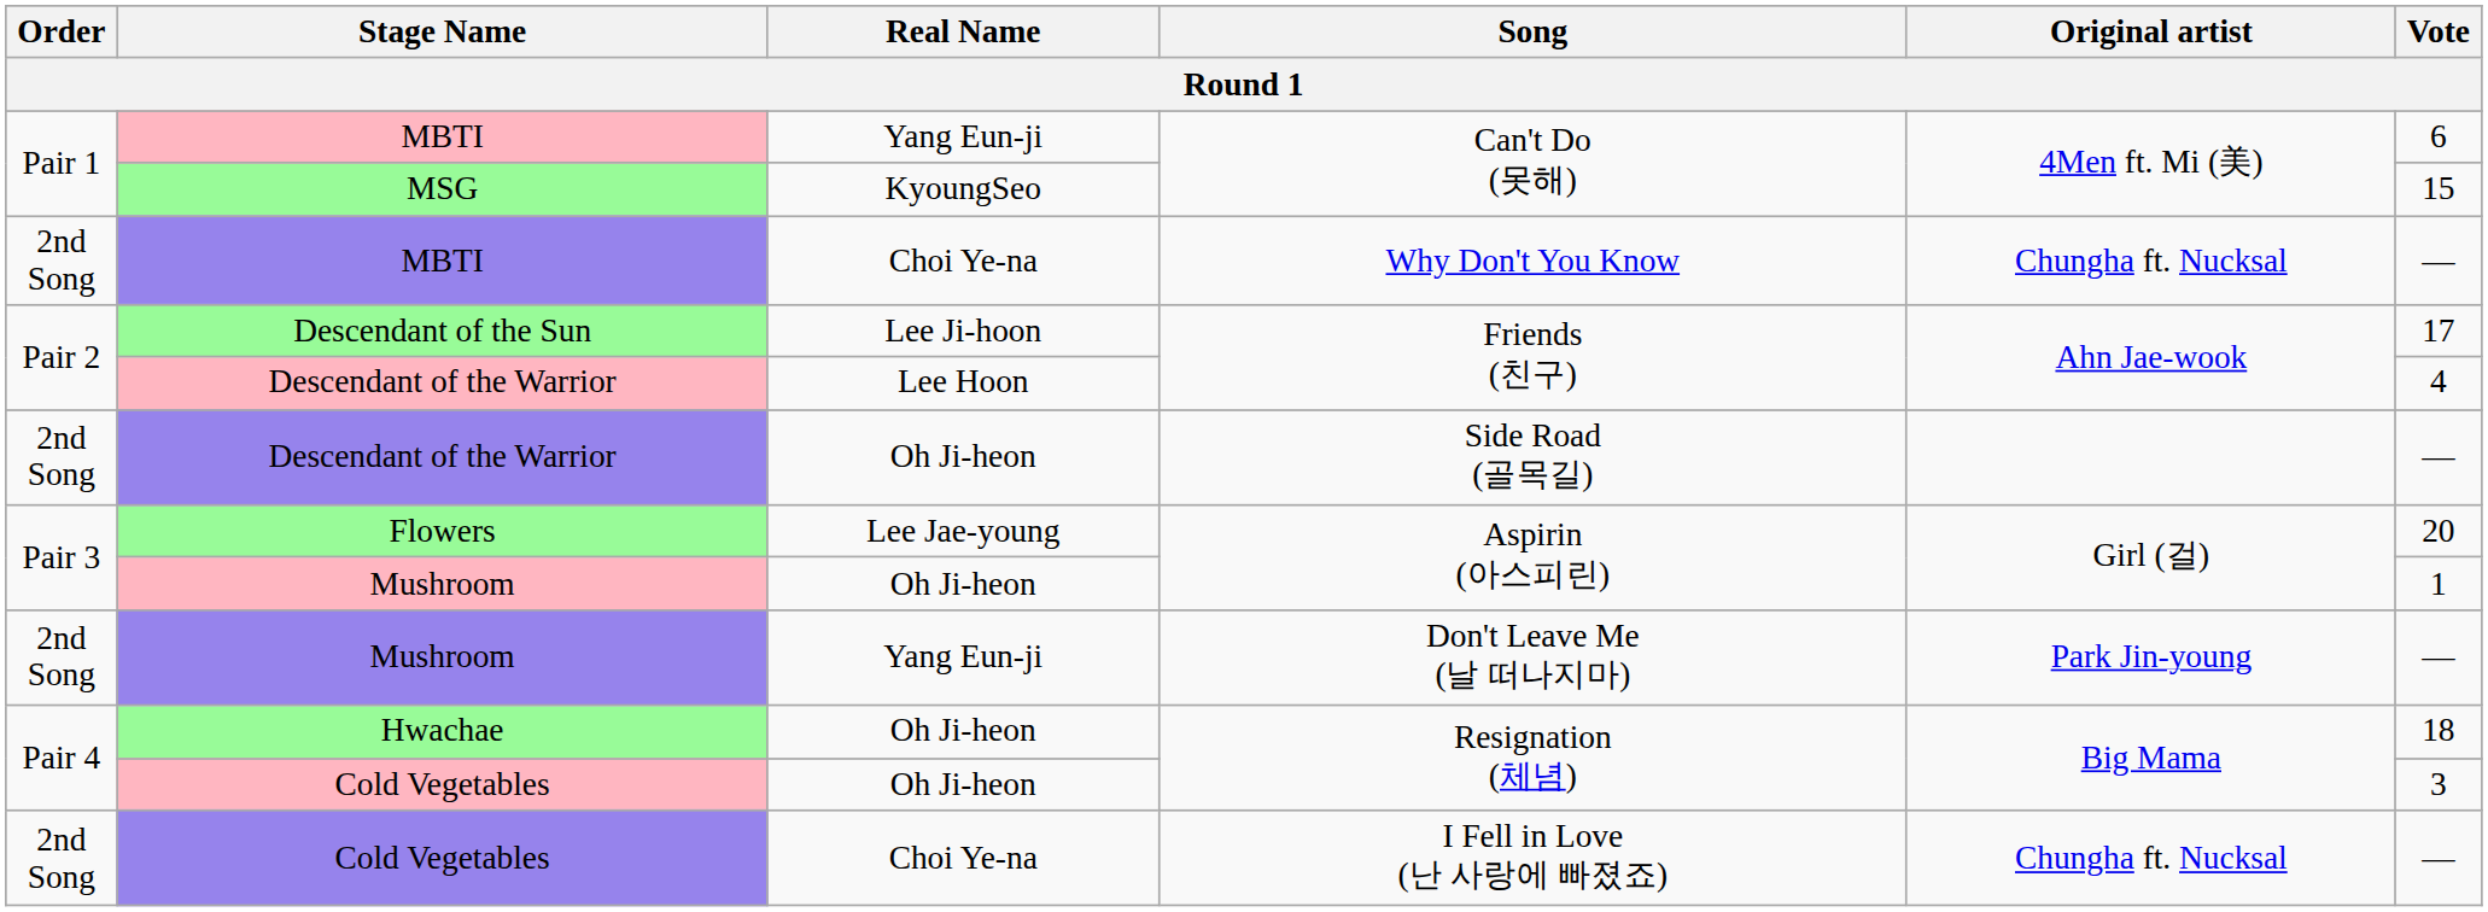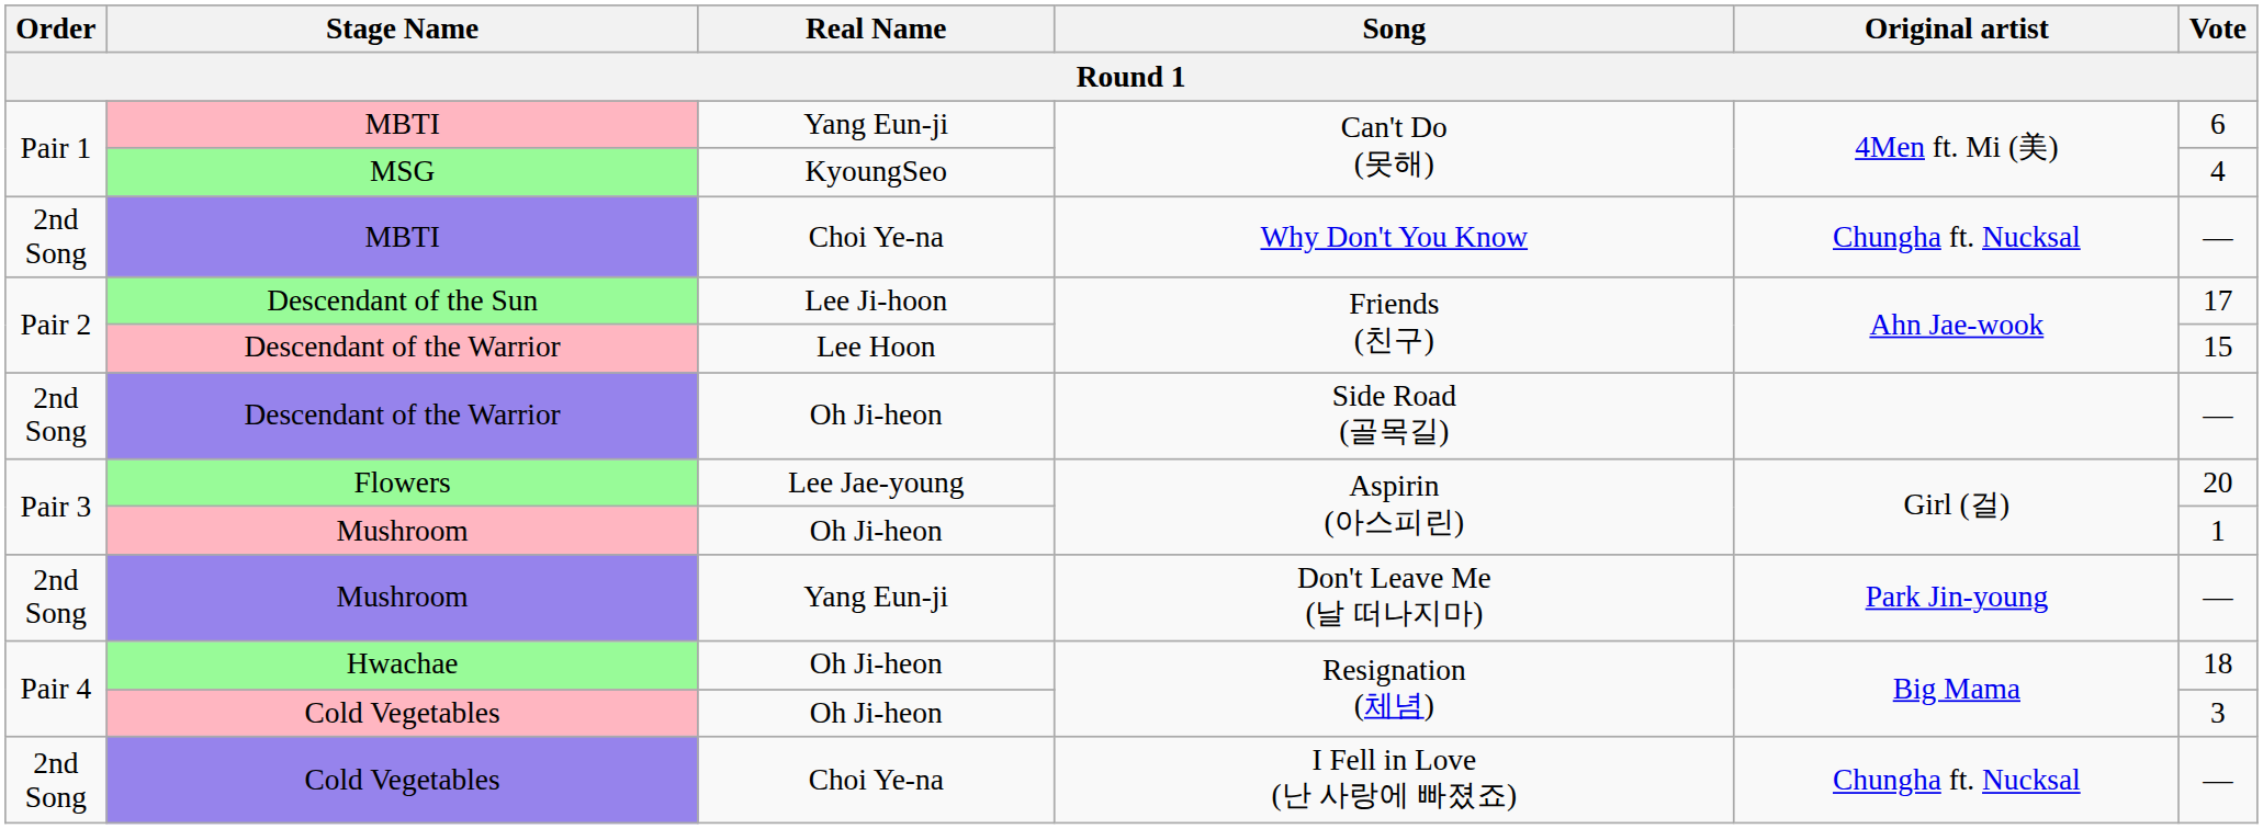MSG | Vote: 15 -> 4
Descendant of the Warrior / Friends (친구) | Vote: 4 -> 15
